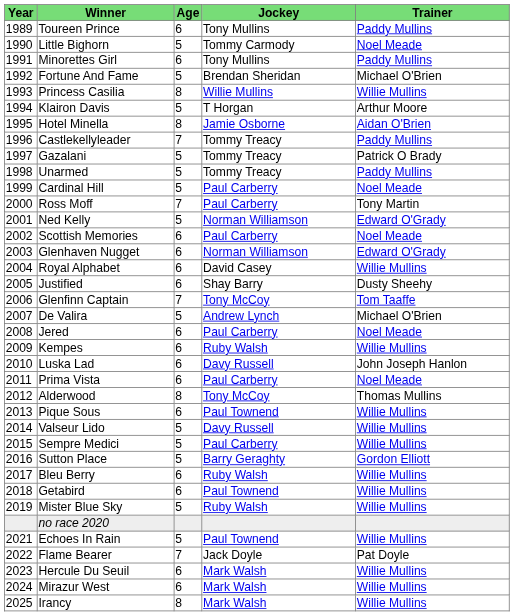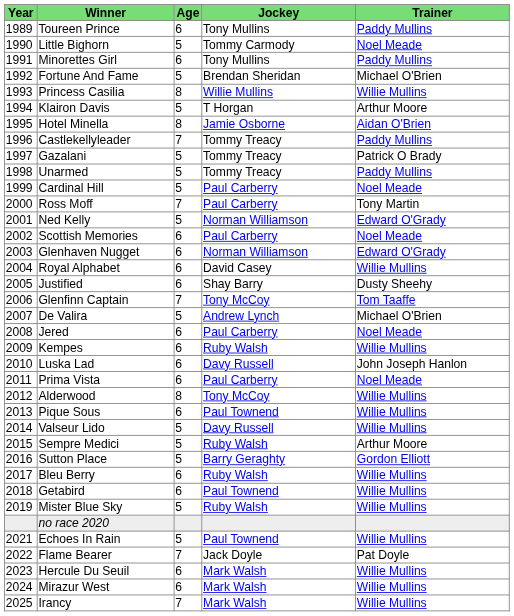Alderwood | Trainer: Thomas Mullins -> Willie Mullins
Sempre Medici | Jockey: Paul Carberry -> Ruby Walsh
Sempre Medici | Trainer: Willie Mullins -> Arthur Moore
Irancy | Age: 8 -> 7
